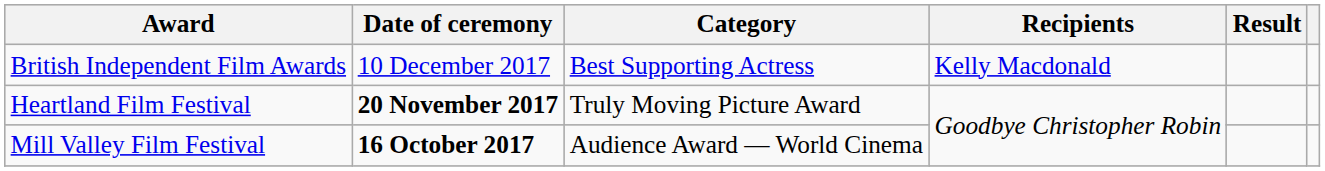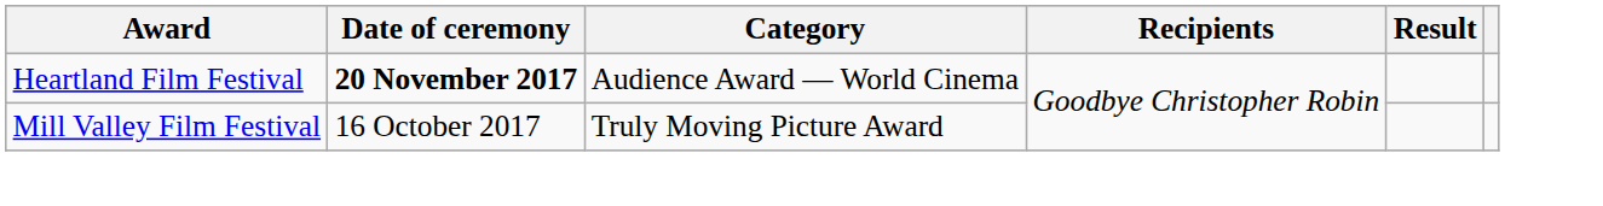- row: British Independent Film Awards | 10 December 2017 | Best Supporting Actress | Kelly Macdonald
Heartland Film Festival | Category: Truly Moving Picture Award -> Audience Award — World Cinema
Mill Valley Film Festival | Date of ceremony: bold -> normal
Mill Valley Film Festival | Category: Audience Award — World Cinema -> Truly Moving Picture Award
